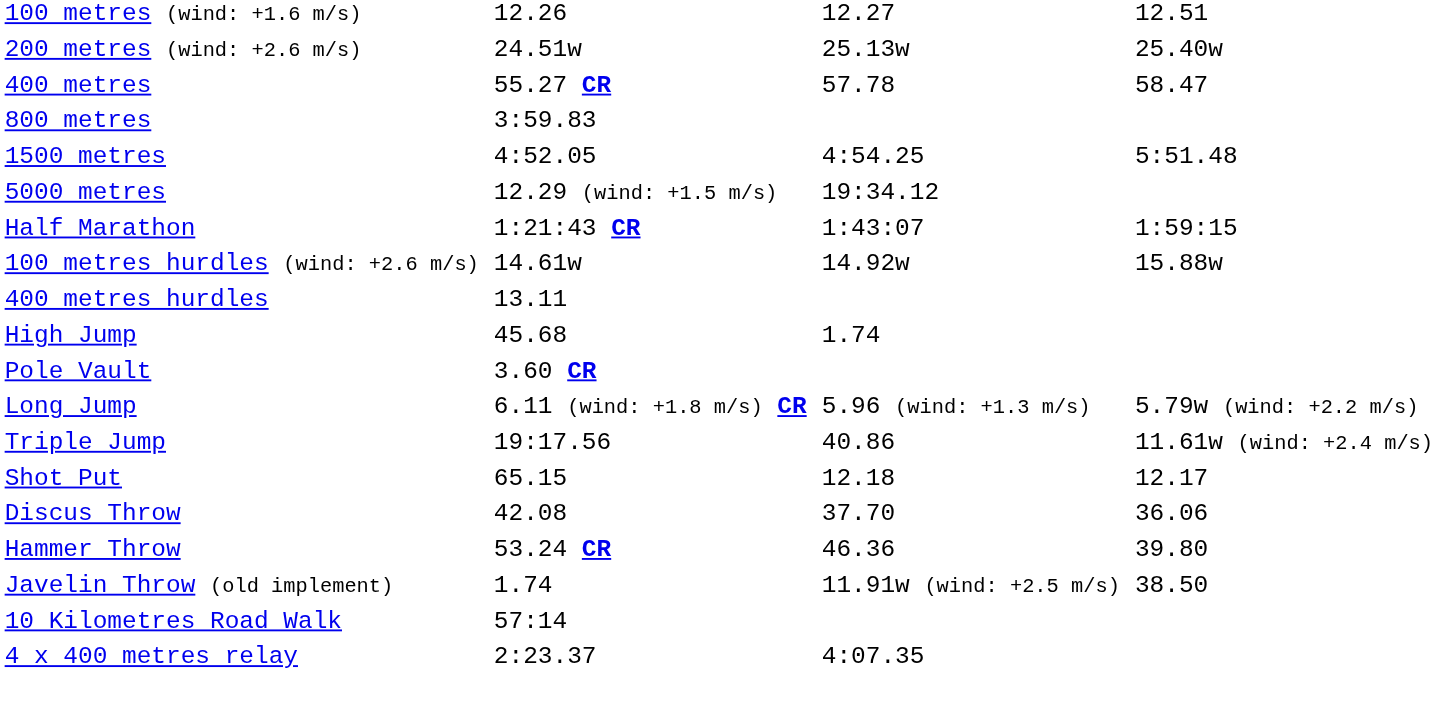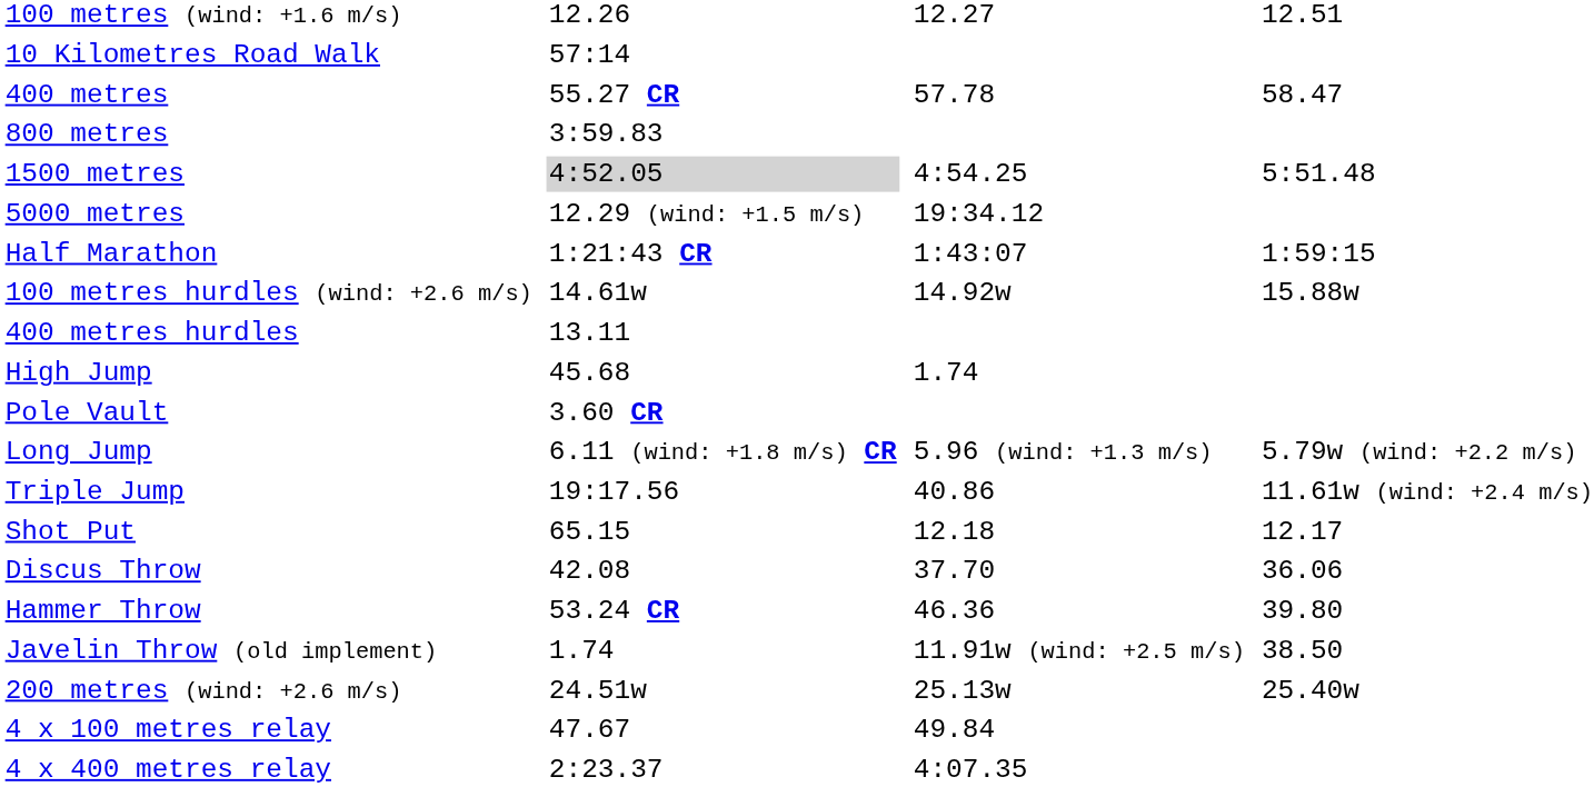rows swapped: 200 metres (wind: +2.6 m/s) <-> 10 Kilometres Road Walk
1500 metres | column 3: no background -> lightgrey background
+ row: 4 x 100 metres relay | 47.67 | 49.84
